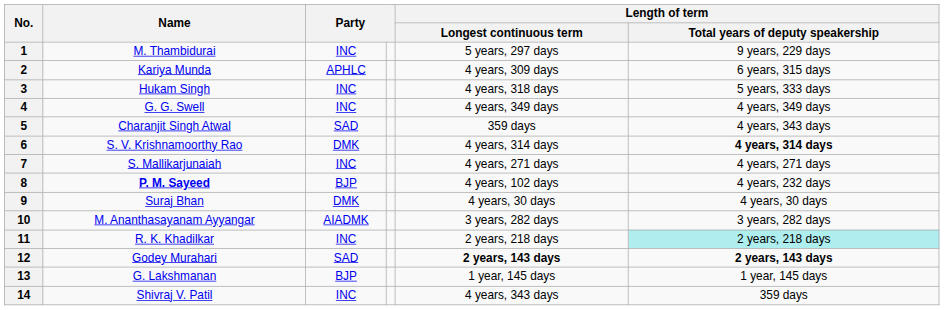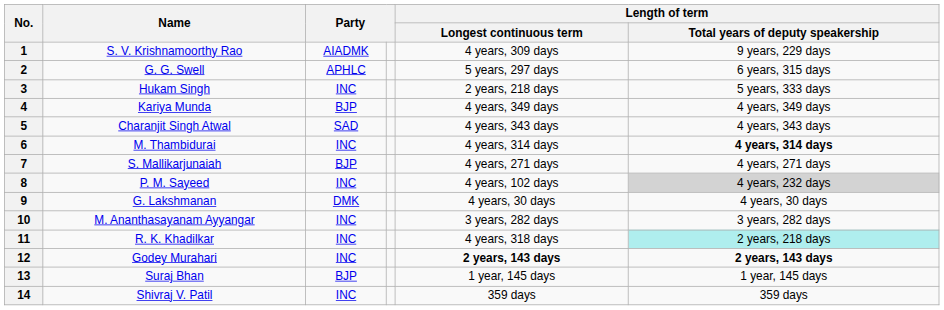1 | Name: M. Thambidurai -> S. V. Krishnamoorthy Rao
1 | column 3: INC -> AIADMK
1 | Length of term / Longest continuous term: 5 years, 297 days -> 4 years, 309 days
2 | Name: Kariya Munda -> G. G. Swell
2 | Length of term / Longest continuous term: 4 years, 309 days -> 5 years, 297 days
3 | Length of term / Longest continuous term: 4 years, 318 days -> 2 years, 218 days
4 | Name: G. G. Swell -> Kariya Munda
4 | column 3: INC -> BJP
5 | Length of term / Longest continuous term: 359 days -> 4 years, 343 days
6 | Name: S. V. Krishnamoorthy Rao -> M. Thambidurai
6 | column 3: DMK -> INC
7 | column 3: INC -> BJP
8 | Name: bold -> normal
8 | column 3: BJP -> INC
8 | Length of term / Total years of deputy speakership: no background -> lightgrey background
9 | Name: Suraj Bhan -> G. Lakshmanan
10 | column 3: AIADMK -> INC
11 | Length of term / Longest continuous term: 2 years, 218 days -> 4 years, 318 days
12 | column 3: SAD -> INC
13 | Name: G. Lakshmanan -> Suraj Bhan
14 | Length of term / Longest continuous term: 4 years, 343 days -> 359 days
